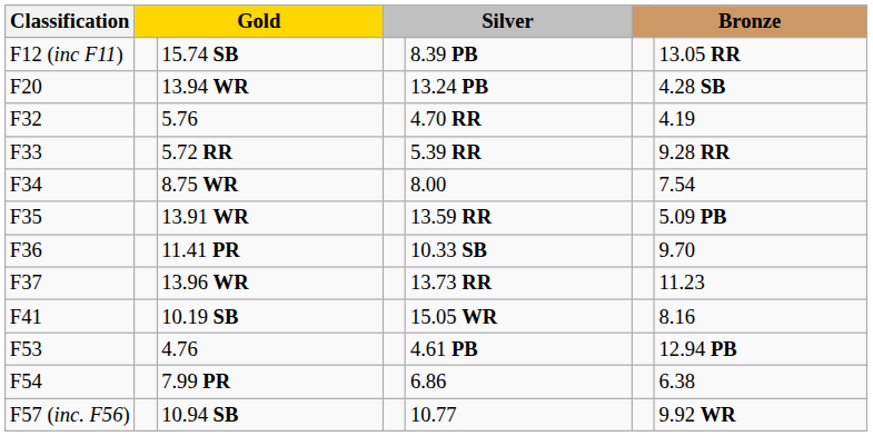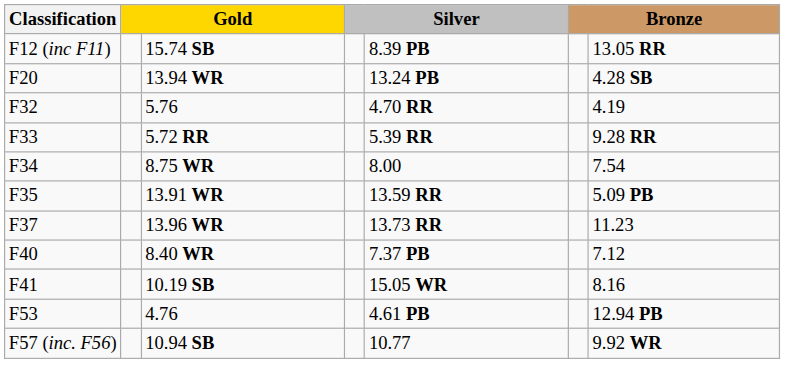- row: F36 | 11.41 PR | 10.33 SB | 9.70
+ row: F40 | 8.40 WR | 7.37 PB | 7.12
- row: F54 | 7.99 PR | 6.86 | 6.38
